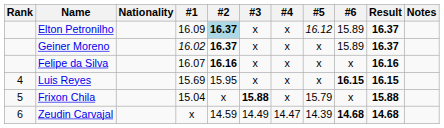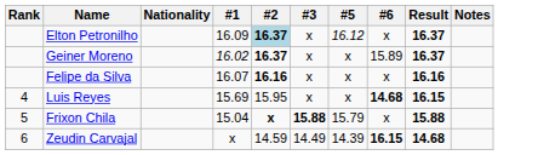- column: #4 | x | x | x | x | x | 14.47
Elton Petronilho | #6: 15.89 -> x
Luis Reyes | #6: 16.15 -> 14.68
Frixon Chila | #2: normal -> bold
Zeudin Carvajal | #6: 14.68 -> 16.15
